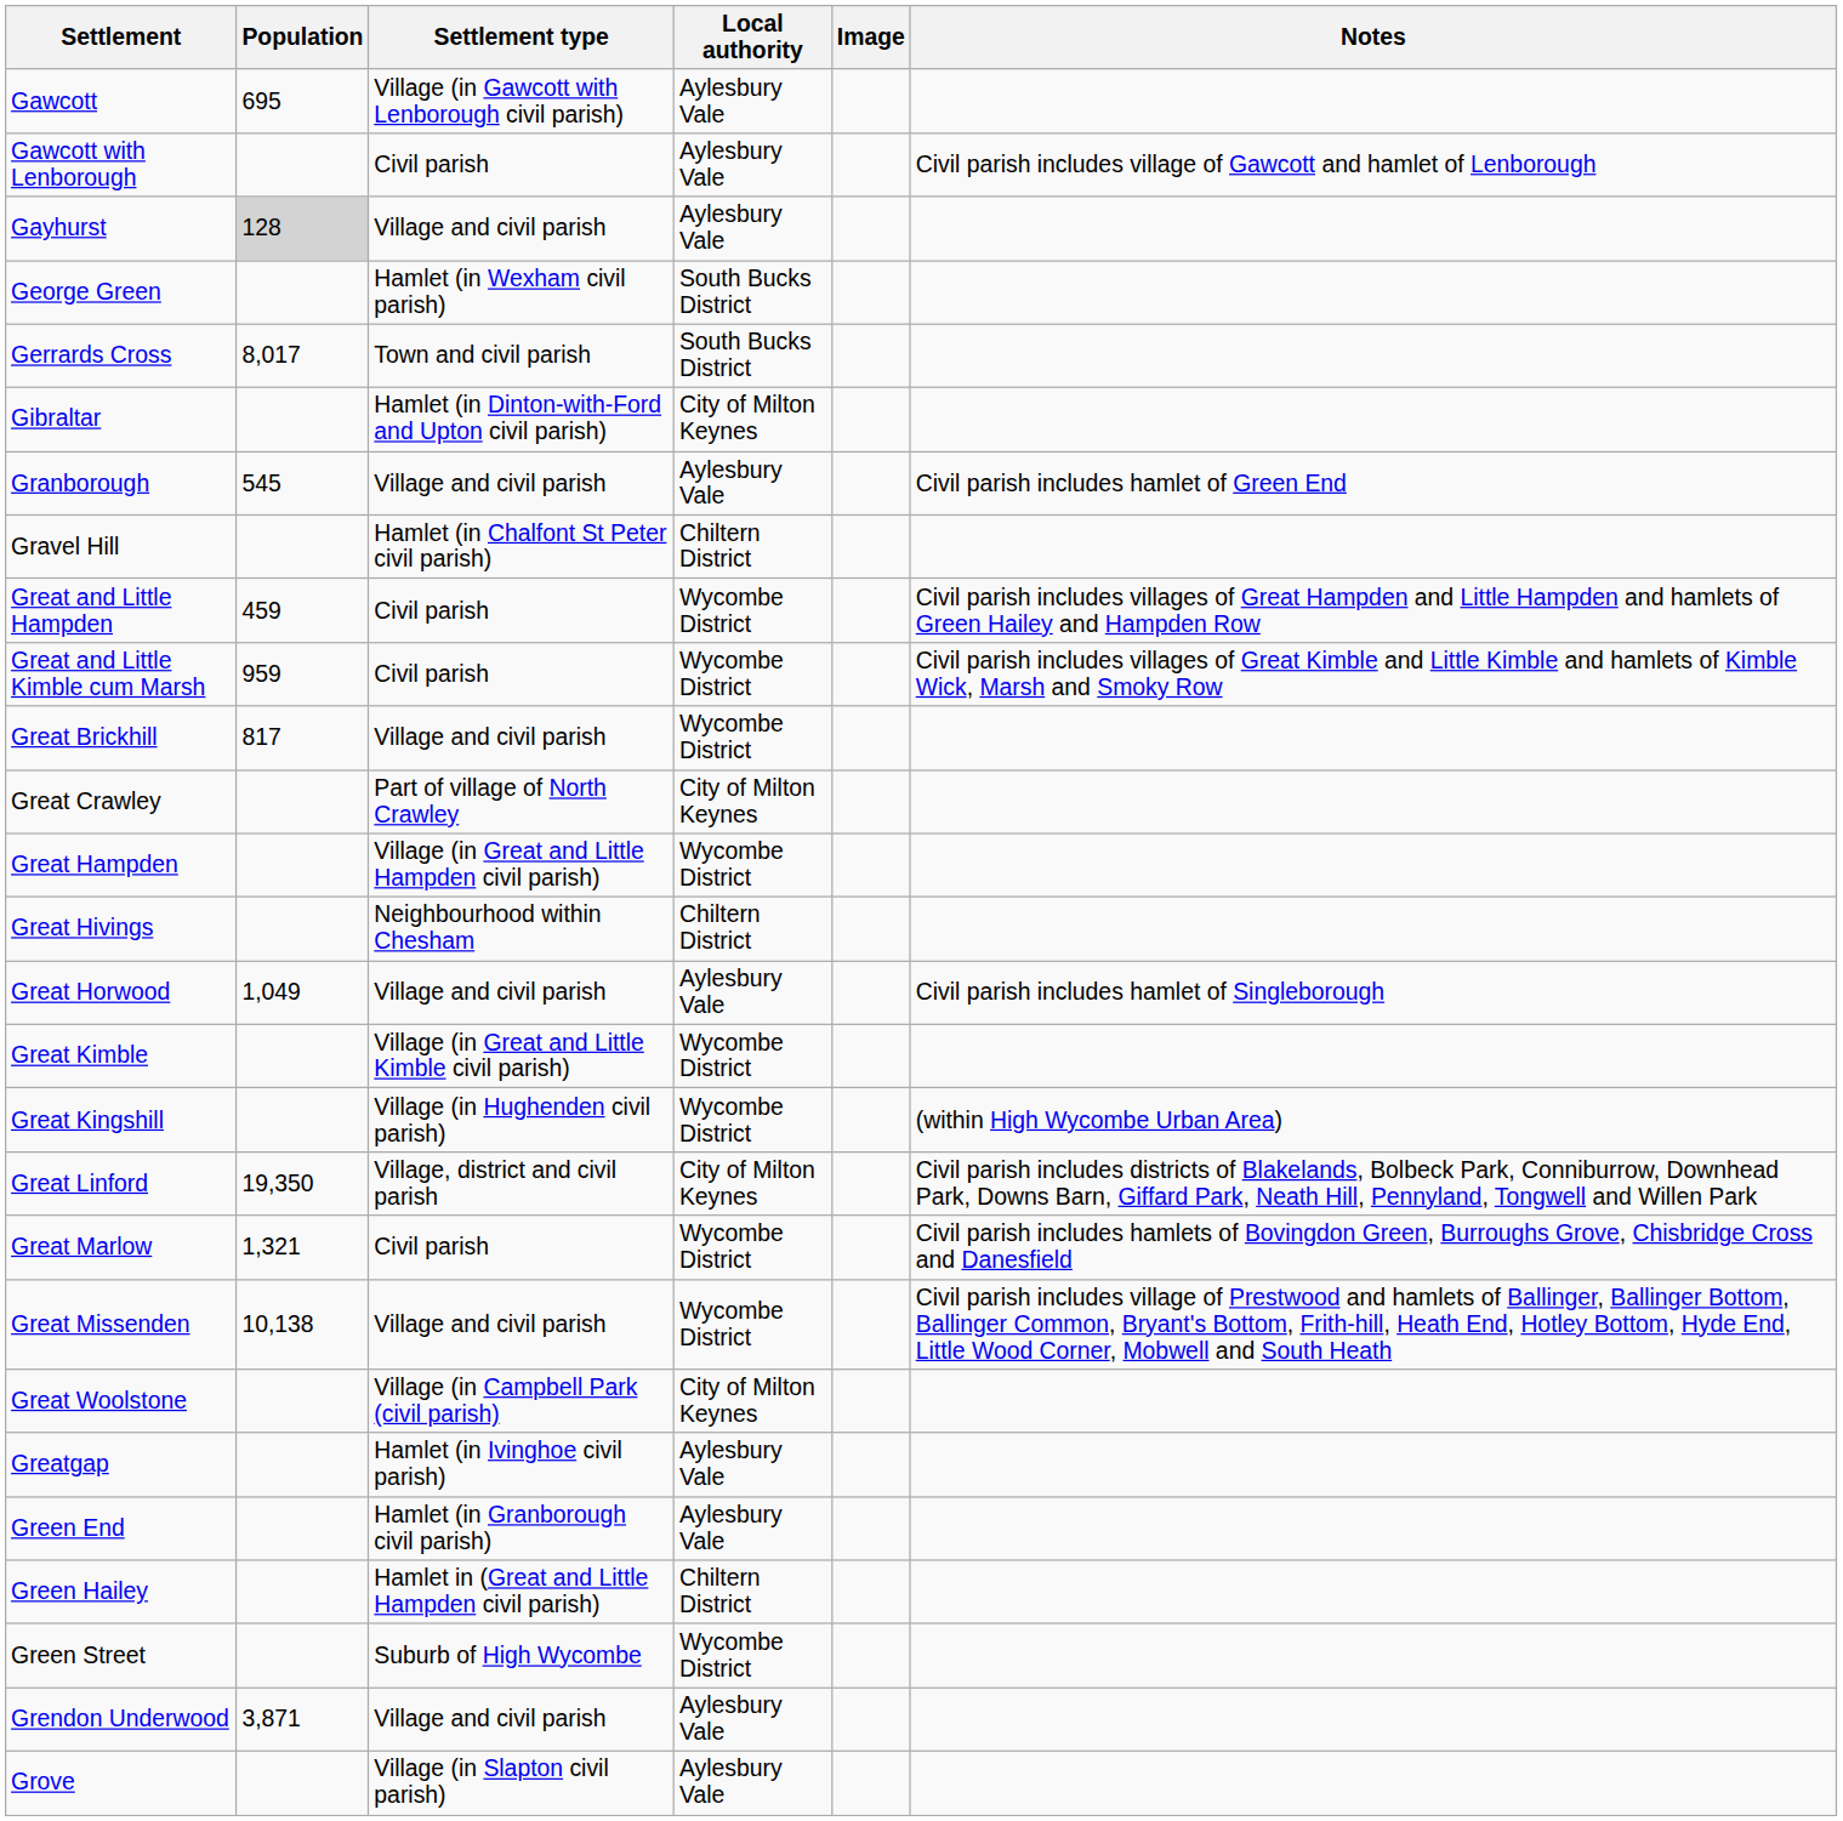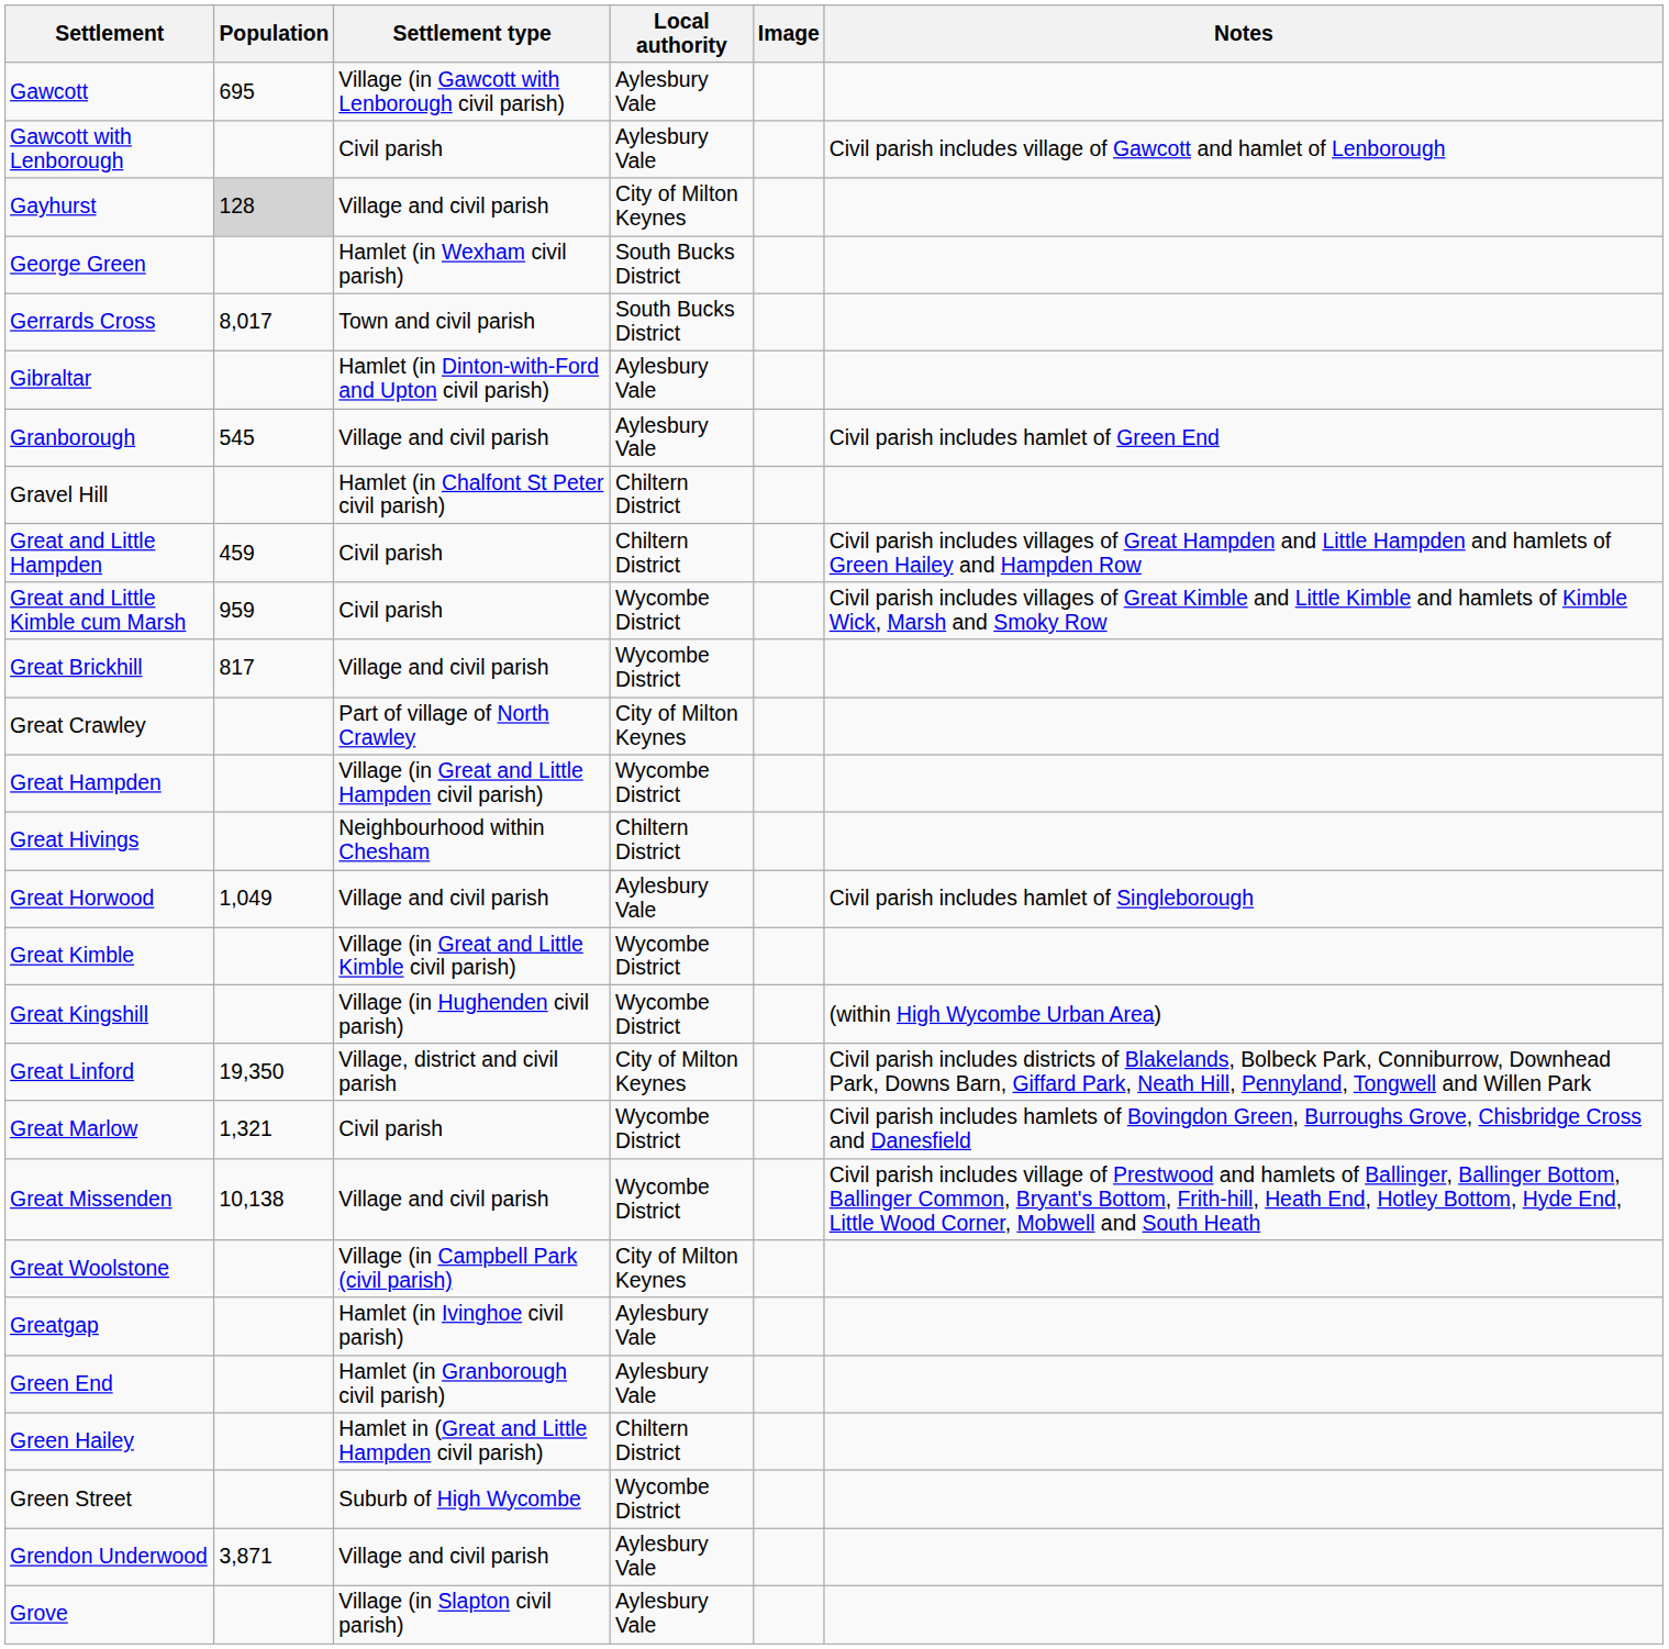Gayhurst | Local authority: Aylesbury Vale -> City of Milton Keynes
Gibraltar | Local authority: City of Milton Keynes -> Aylesbury Vale
Great and Little Hampden | Local authority: Wycombe District -> Chiltern District
